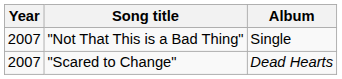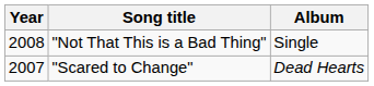"Not That This is a Bad Thing" | Year: 2007 -> 2008
